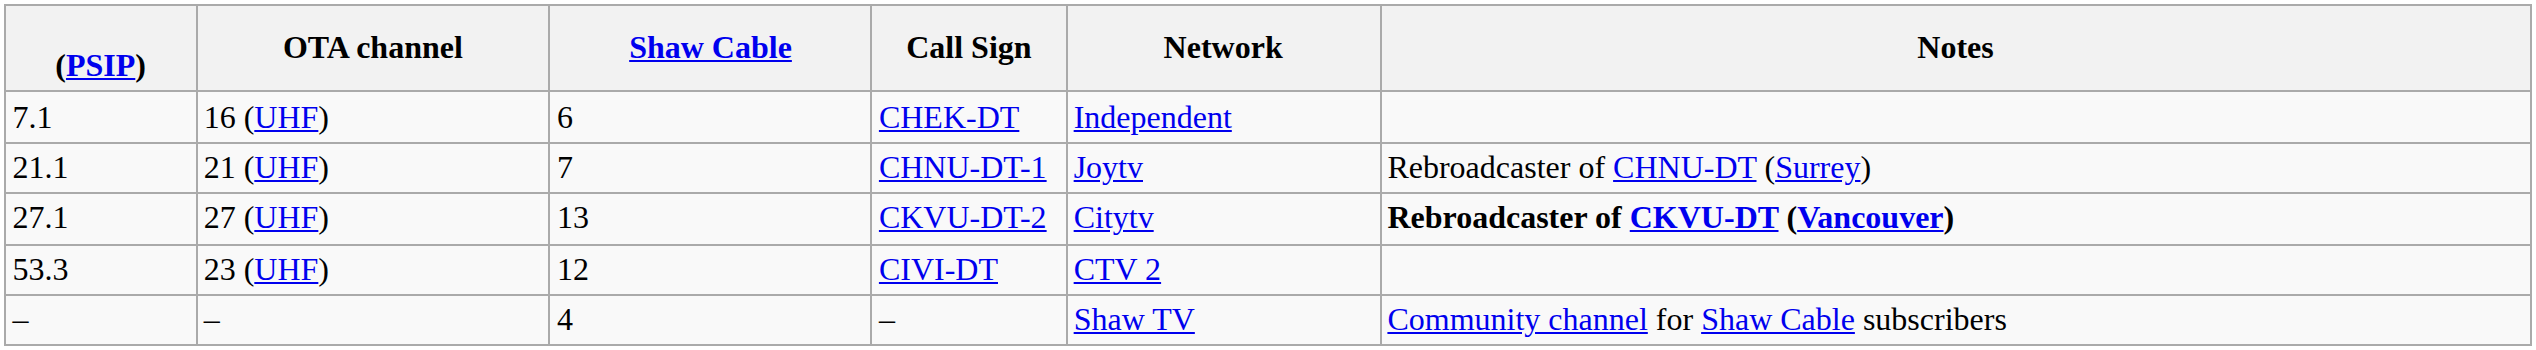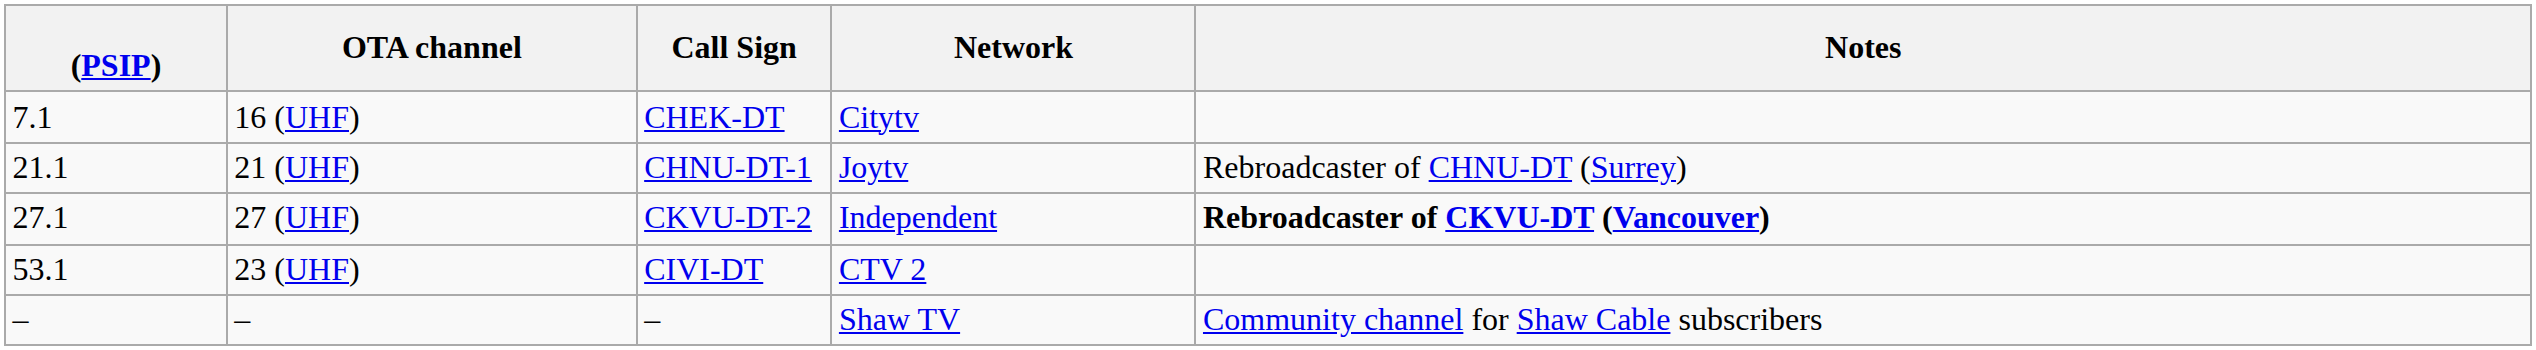- column: Shaw Cable | 6 | 7 | 13 | 12 | 4
16 (UHF) | Network: Independent -> Citytv
27 (UHF) | Network: Citytv -> Independent
23 (UHF) | (PSIP): 53.3 -> 53.1
